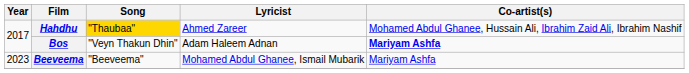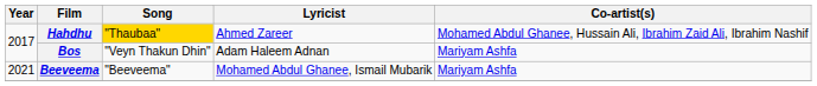Bos | Co-artist(s): bold -> normal
Beeveema | Year: 2023 -> 2021
